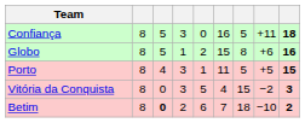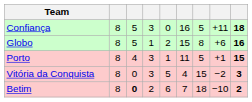Porto | column 8: +5 -> +1
